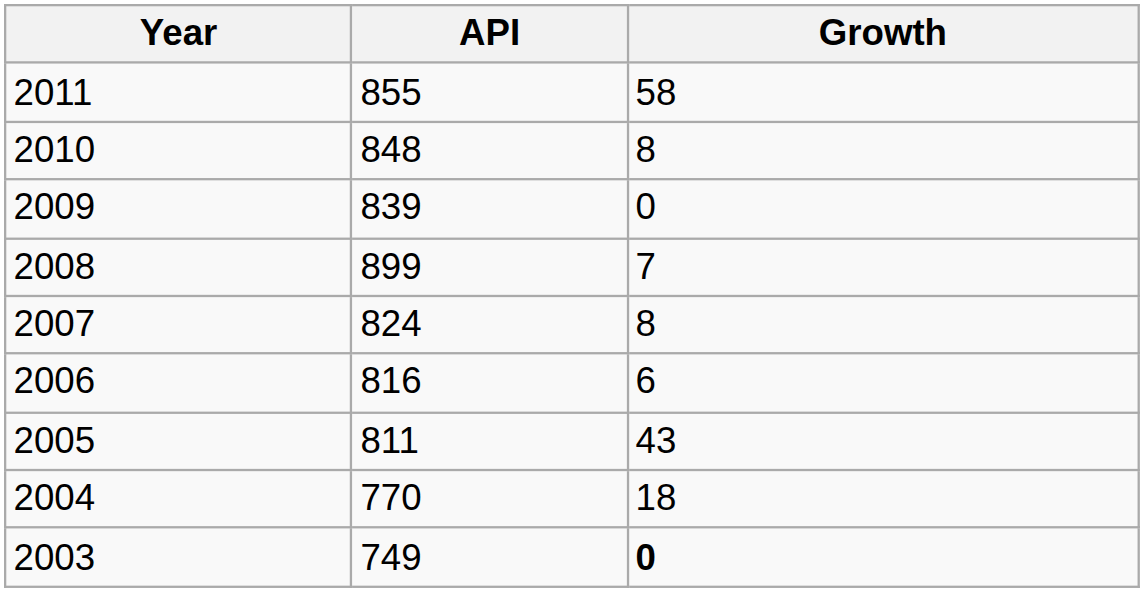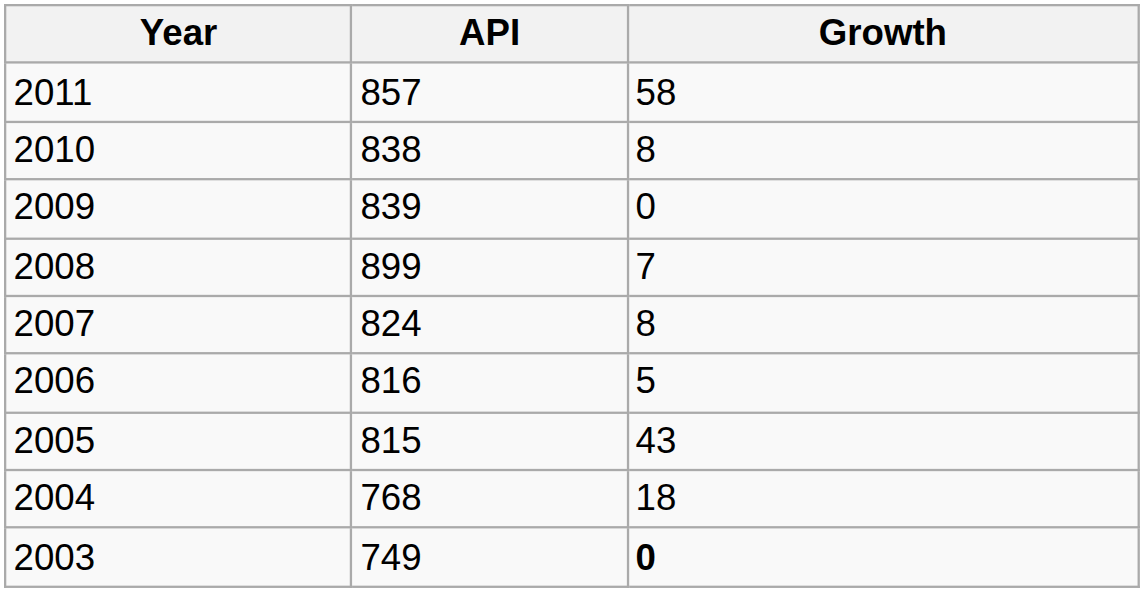2011 | API: 855 -> 857
2010 | API: 848 -> 838
2006 | Growth: 6 -> 5
2005 | API: 811 -> 815
2004 | API: 770 -> 768
